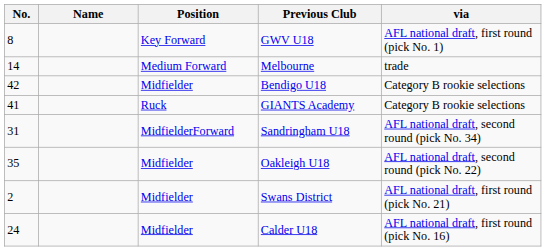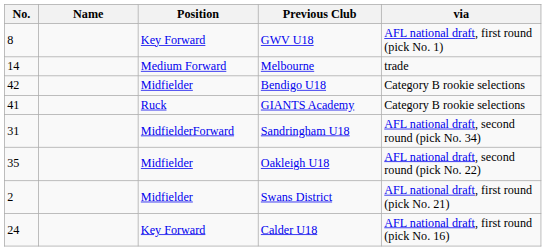Calder U18 | Position: Midfielder -> Key Forward
